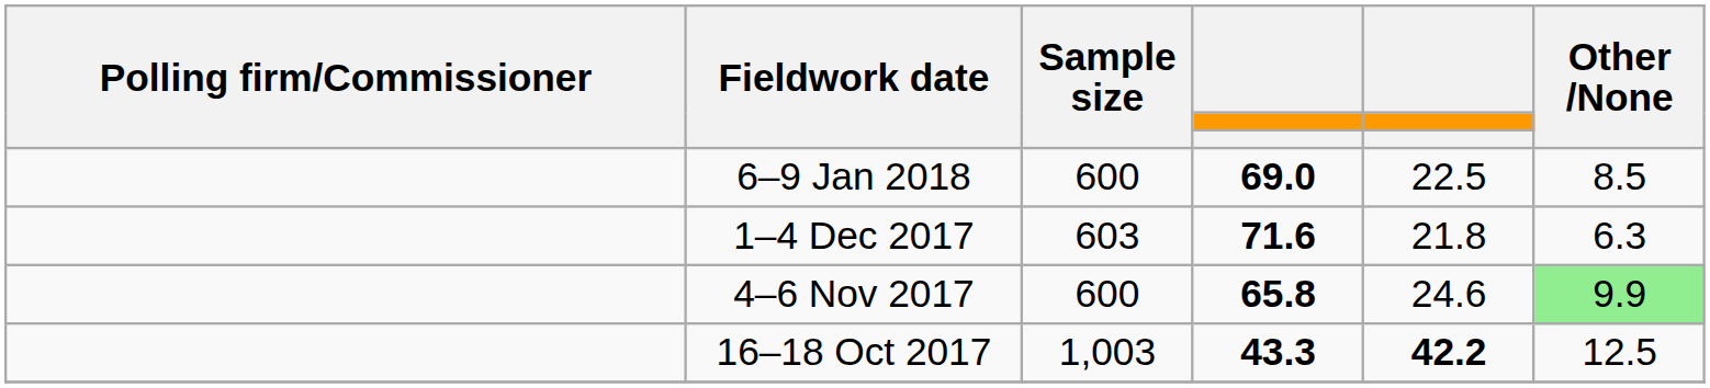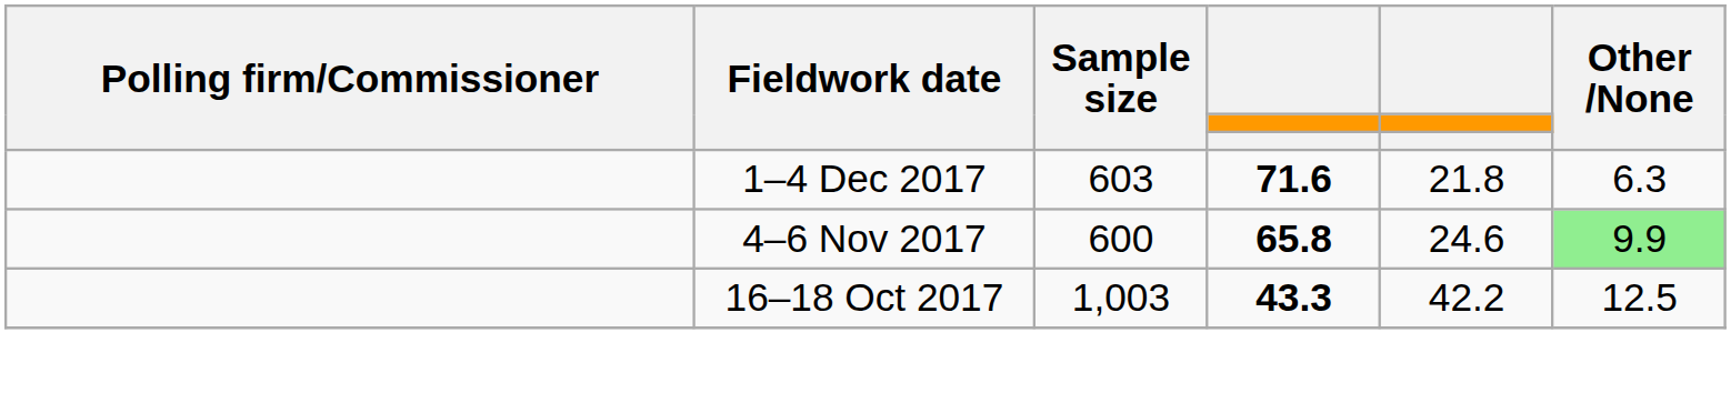- row: 6–9 Jan 2018 | 600 | 69.0 | 22.5 | 8.5
16–18 Oct 2017 | column 5: bold -> normal
